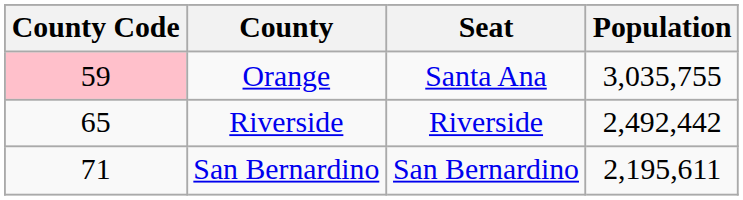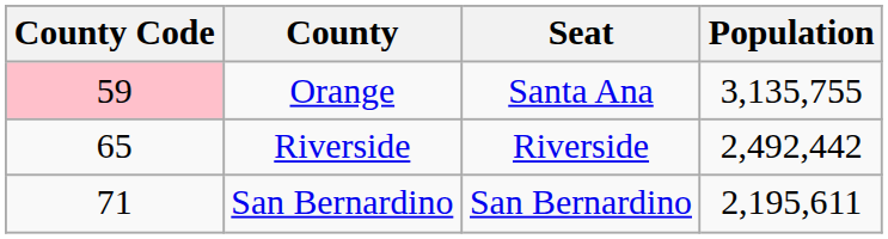Orange | Population: 3,035,755 -> 3,135,755
